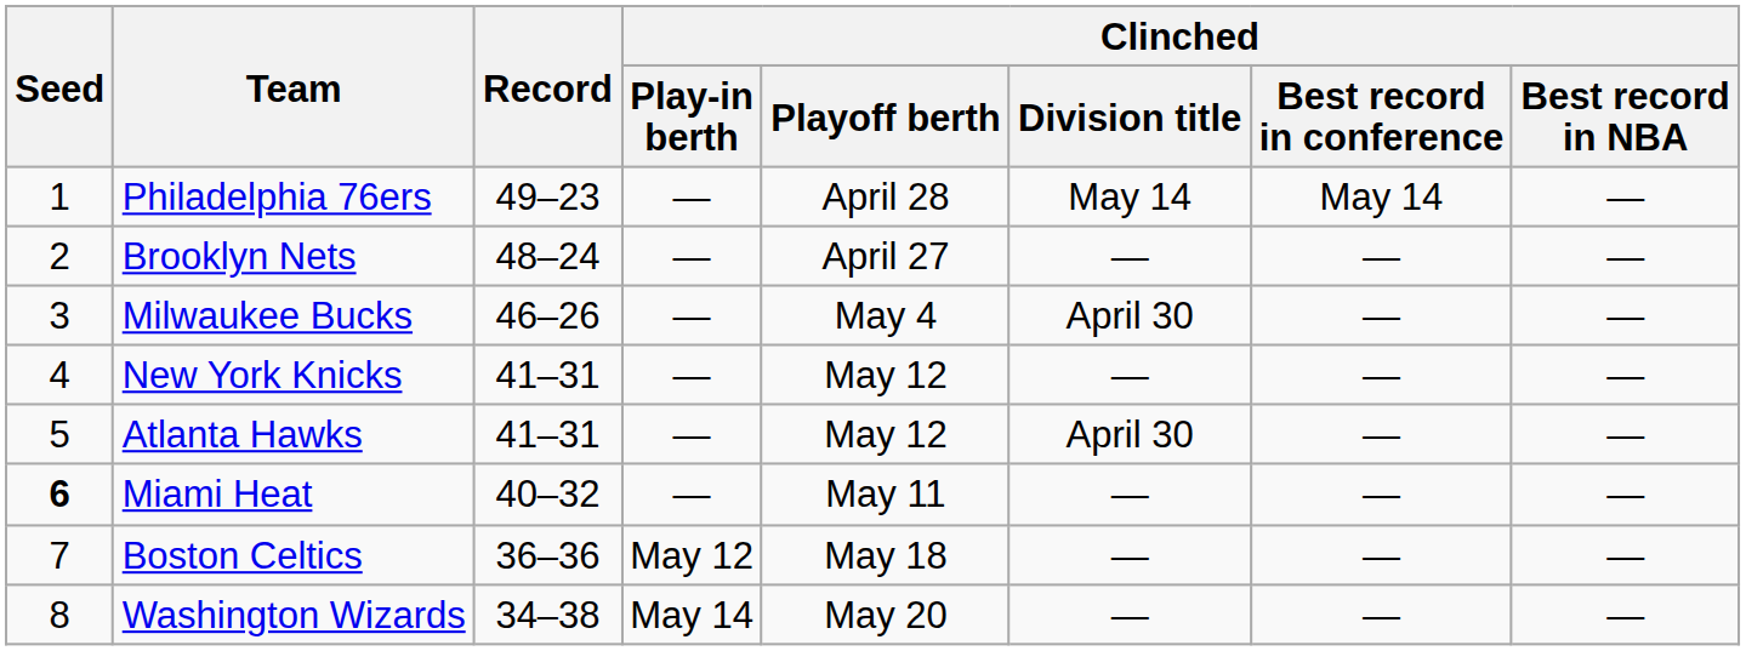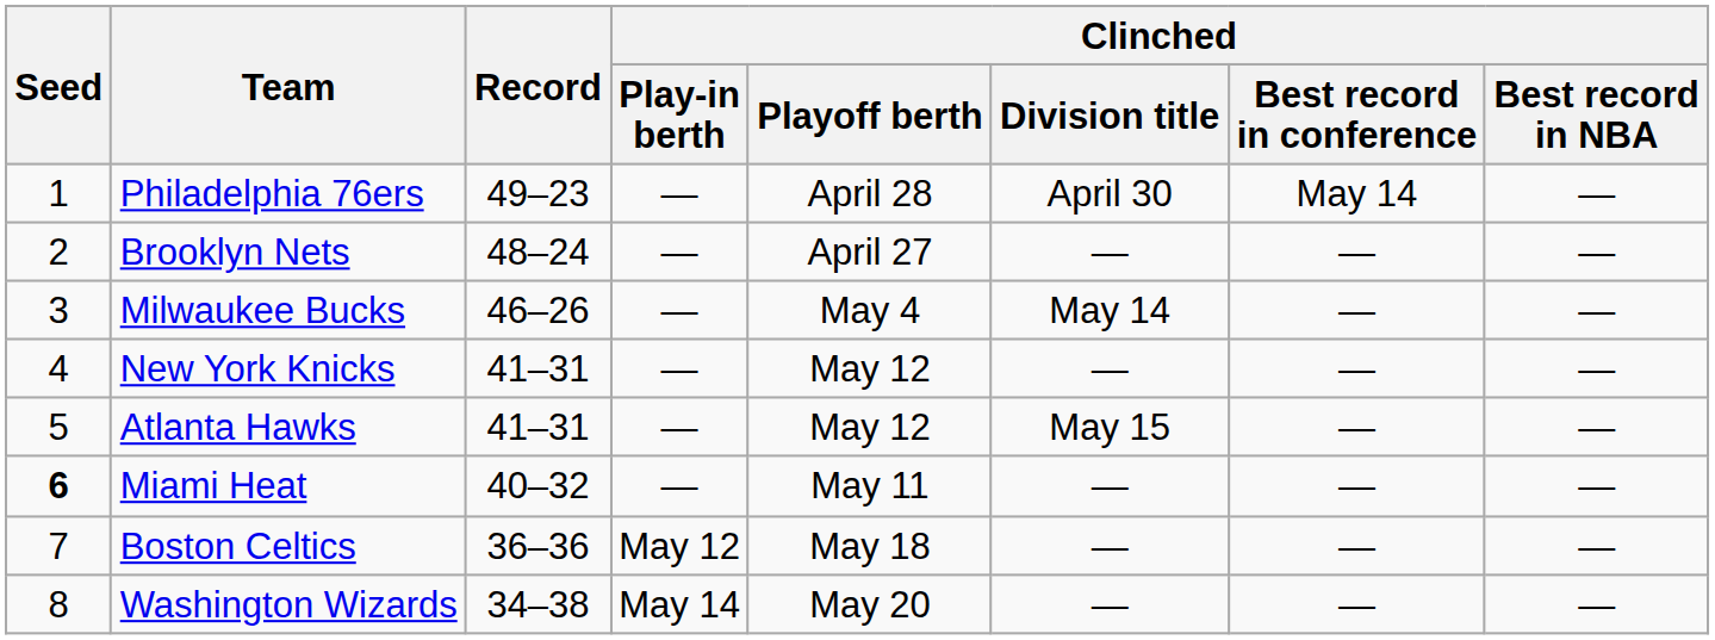Philadelphia 76ers | Clinched / Division title: May 14 -> April 30
Milwaukee Bucks | Clinched / Division title: April 30 -> May 14
Atlanta Hawks | Clinched / Division title: April 30 -> May 15
